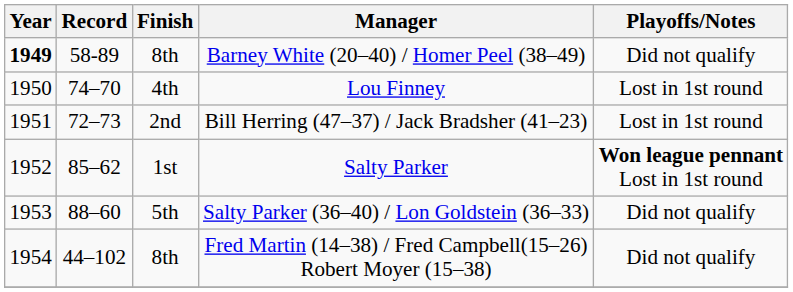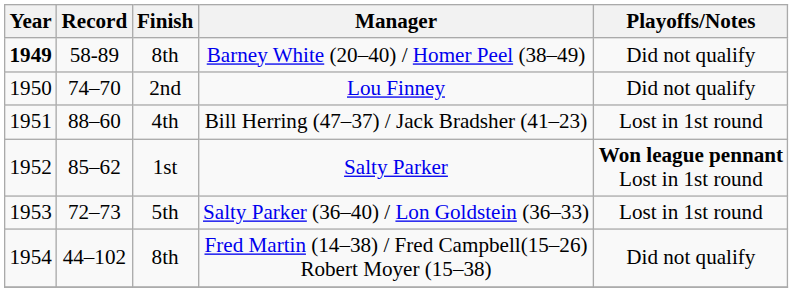Lou Finney | Finish: 4th -> 2nd
Lou Finney | Playoffs/Notes: Lost in 1st round -> Did not qualify
Bill Herring (47–37) / Jack Bradsher (41–23) | Record: 72–73 -> 88–60
Bill Herring (47–37) / Jack Bradsher (41–23) | Finish: 2nd -> 4th
Salty Parker (36–40) / Lon Goldstein (36–33) | Record: 88–60 -> 72–73
Salty Parker (36–40) / Lon Goldstein (36–33) | Playoffs/Notes: Did not qualify -> Lost in 1st round
